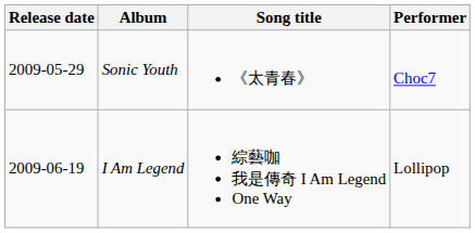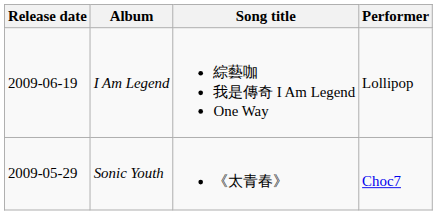rows swapped: Sonic Youth <-> I Am Legend
